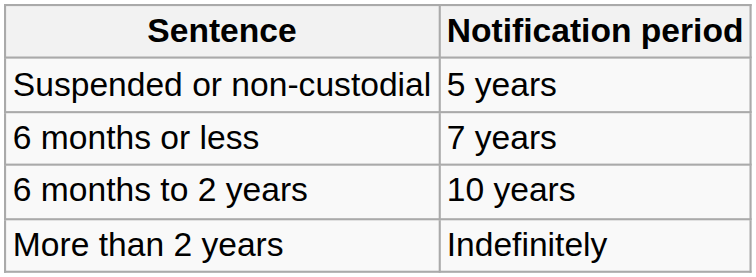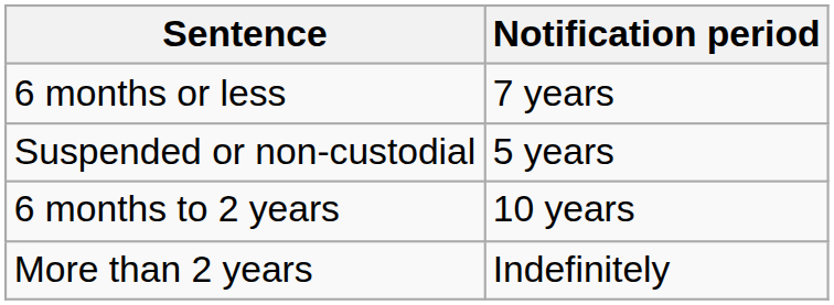rows swapped: Suspended or non-custodial <-> 6 months or less
